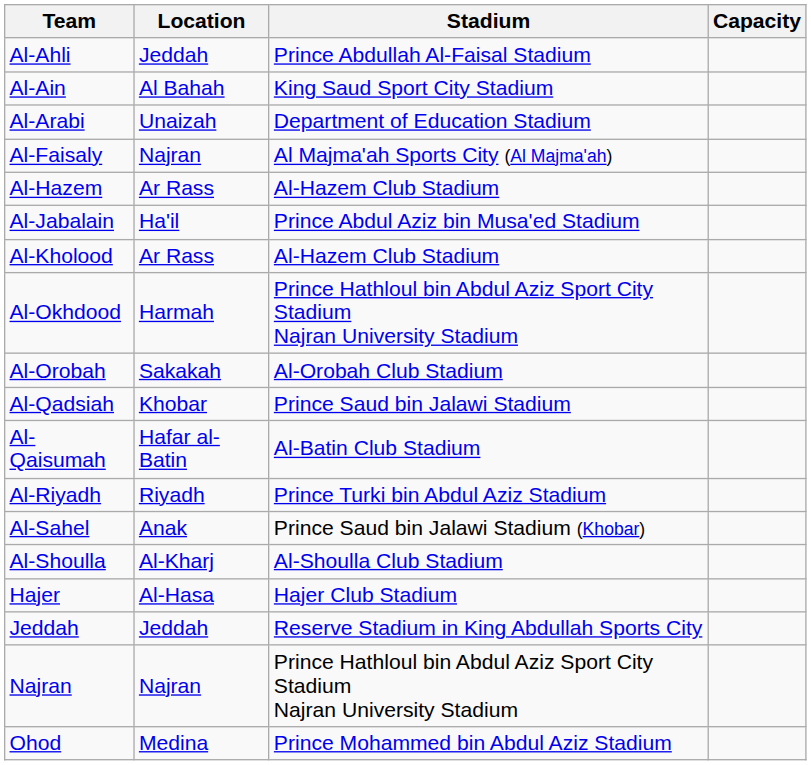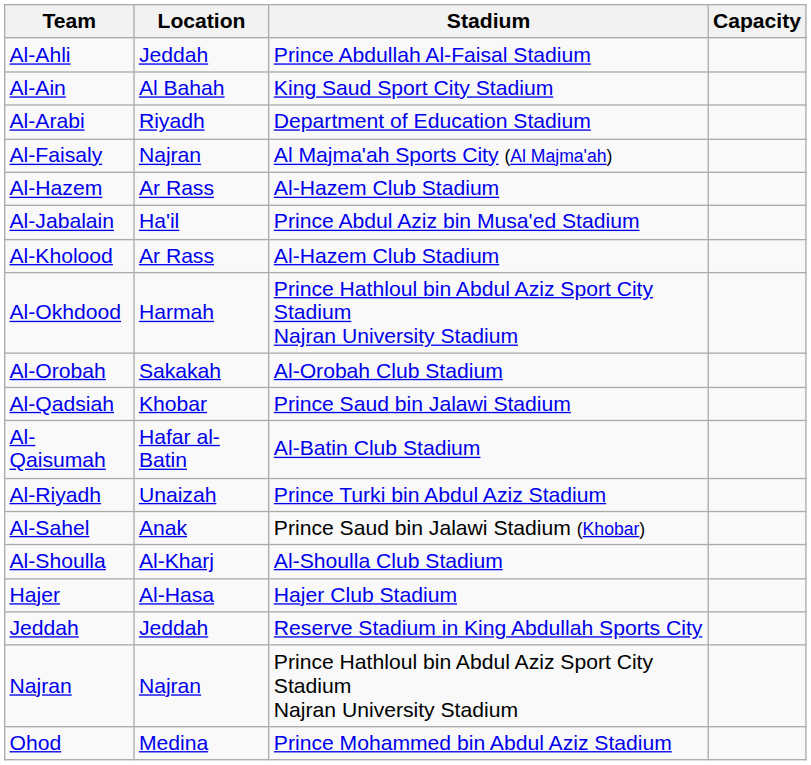Al-Arabi | Location: Unaizah -> Riyadh
Al-Riyadh | Location: Riyadh -> Unaizah
